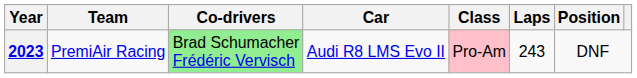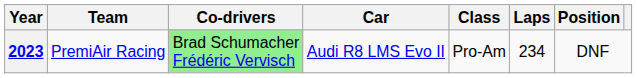2023 | Class: pink background -> no background
2023 | Laps: 243 -> 234
